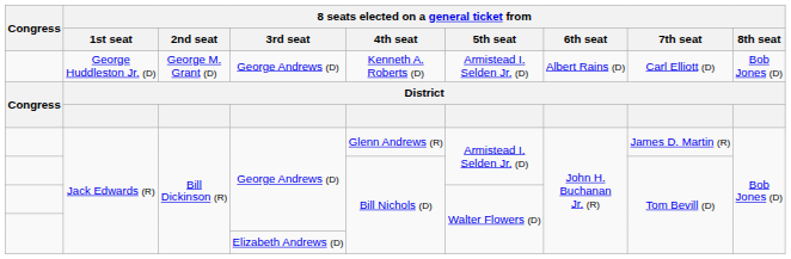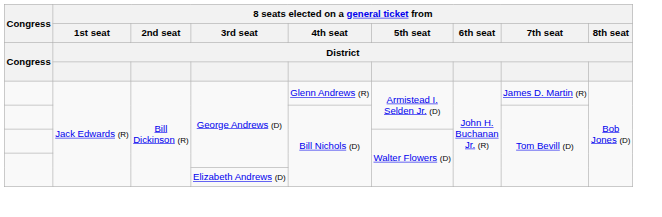- row: George Huddleston Jr. (D) | George M. Grant (D) | George Andrews (D) | Kenneth A. Roberts (D) | Armistead I. Selden Jr. (D) | Albert Rains (D) | Carl Elliott (D) | Bob Jones (D)
